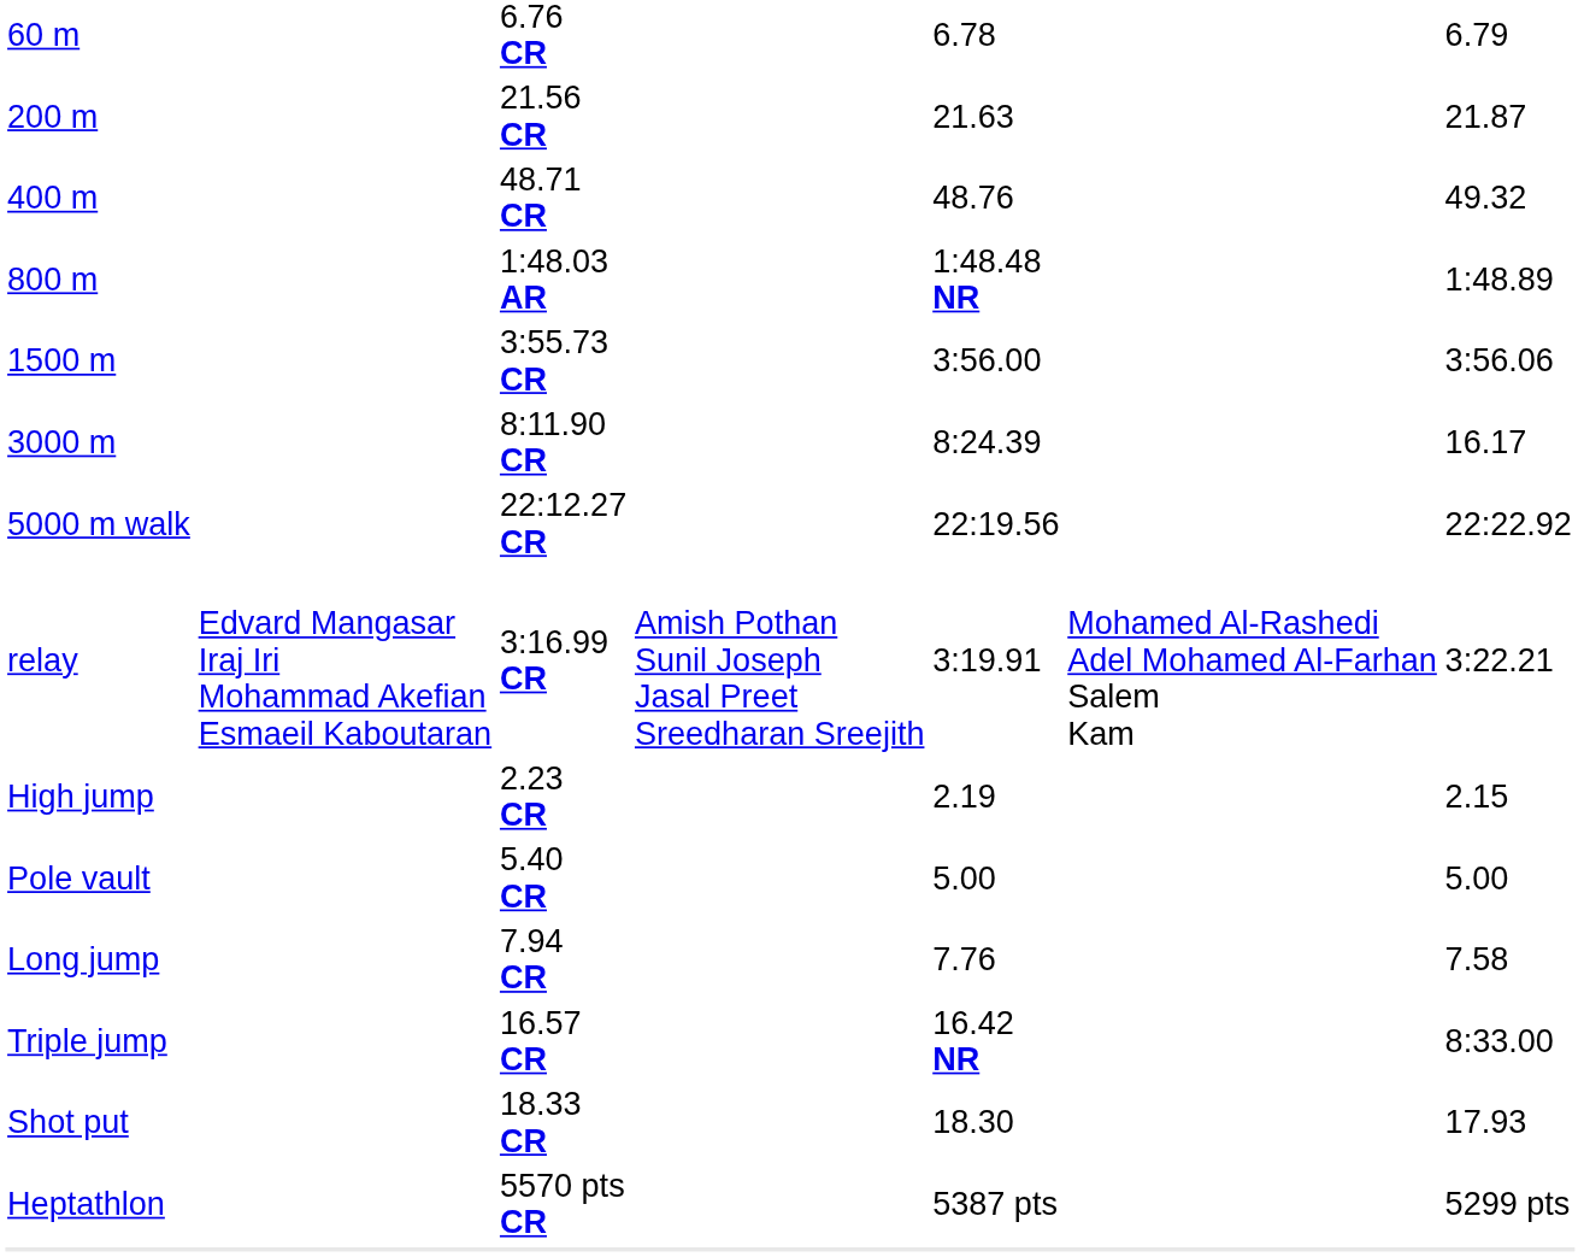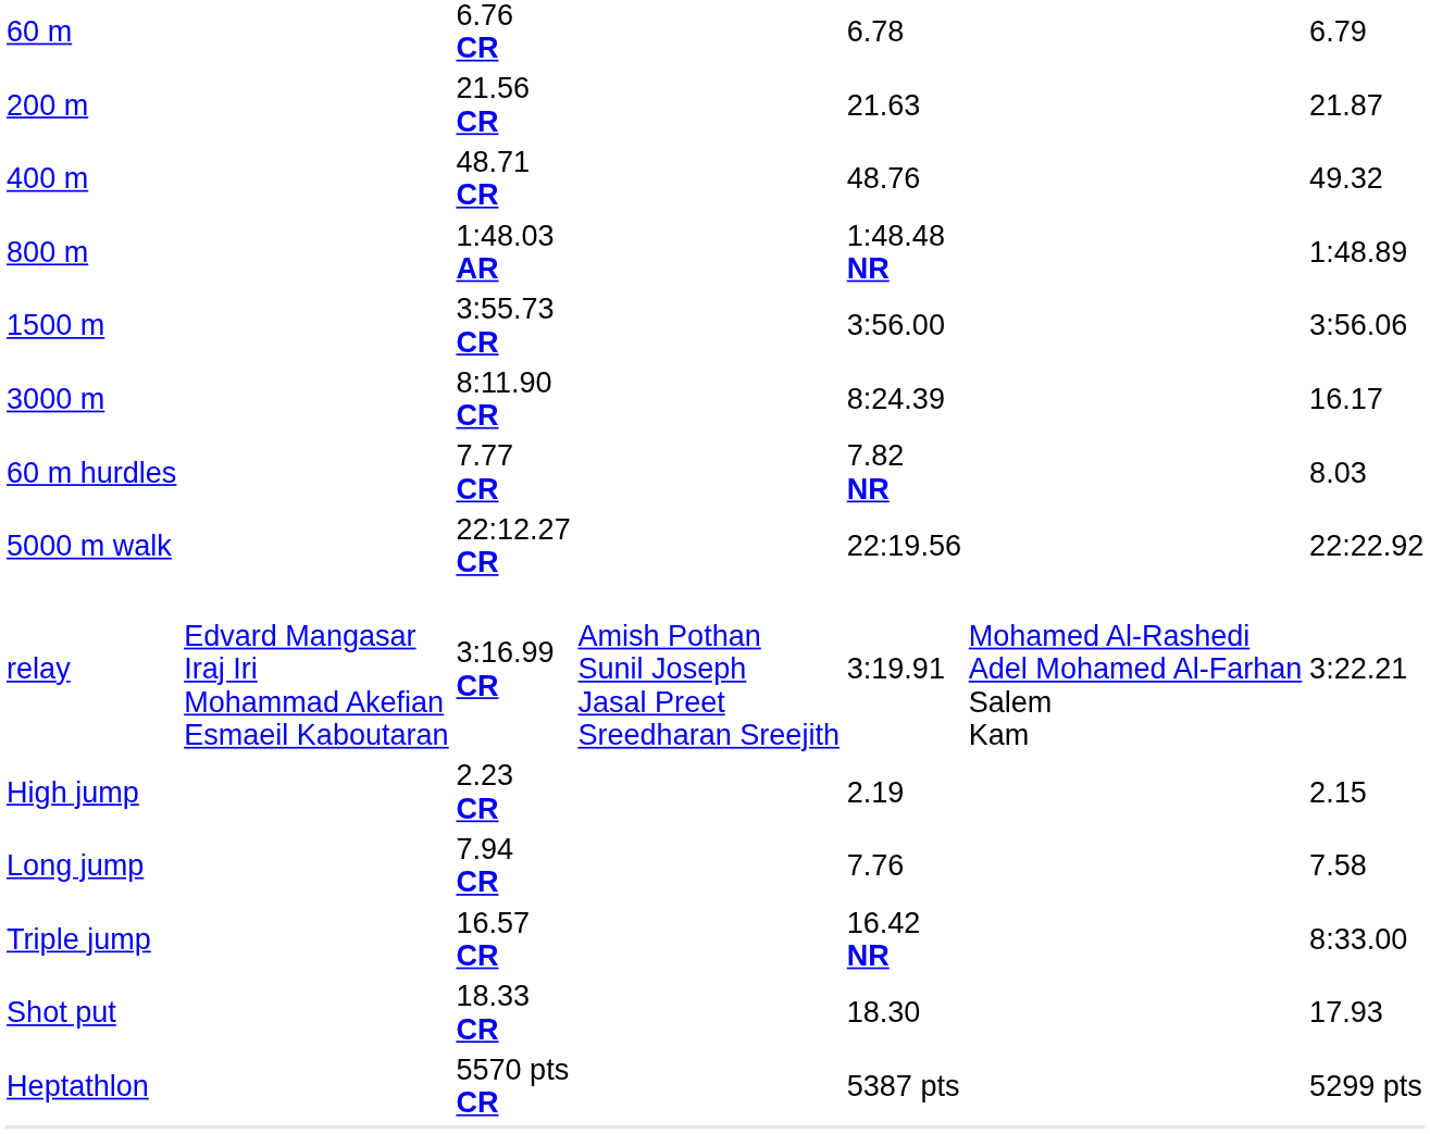+ row: 60 m hurdles | 7.77 CR | 7.82 NR | 8.03
- row: Pole vault | 5.40 CR | 5.00 | 5.00
